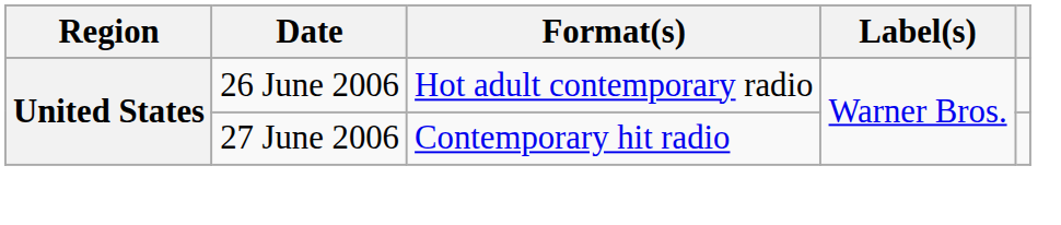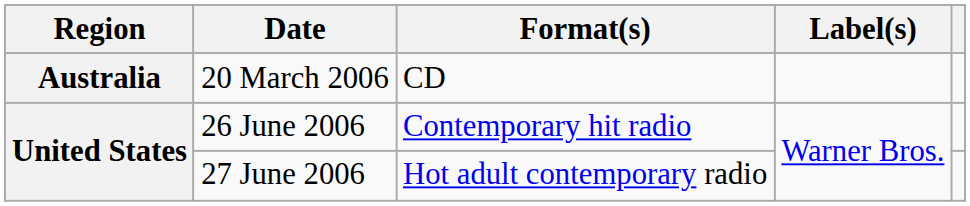+ row: Australia | 20 March 2006 | CD
26 June 2006 | Format(s): Hot adult contemporary radio -> Contemporary hit radio
27 June 2006 | Format(s): Contemporary hit radio -> Hot adult contemporary radio
